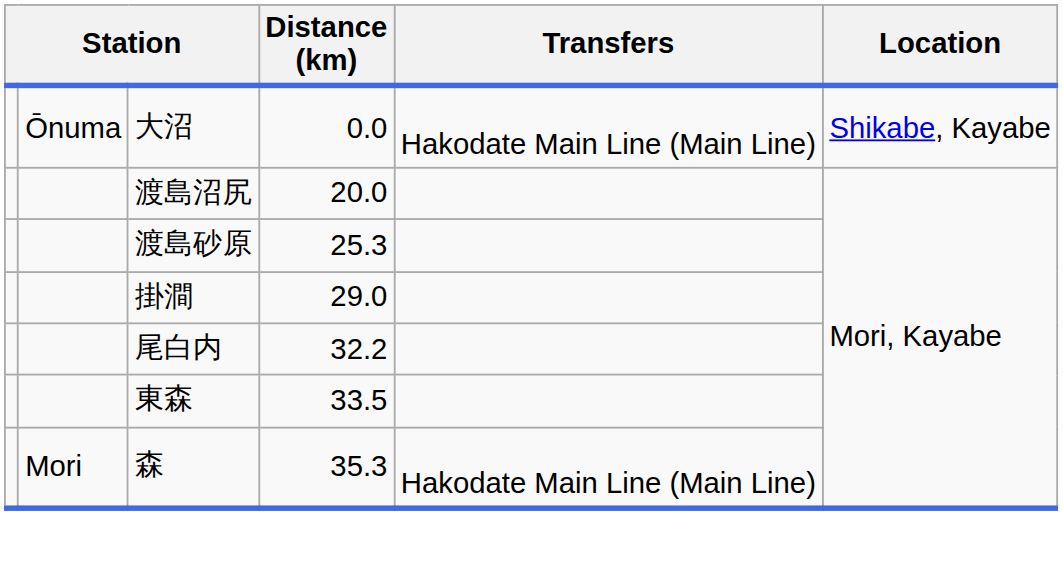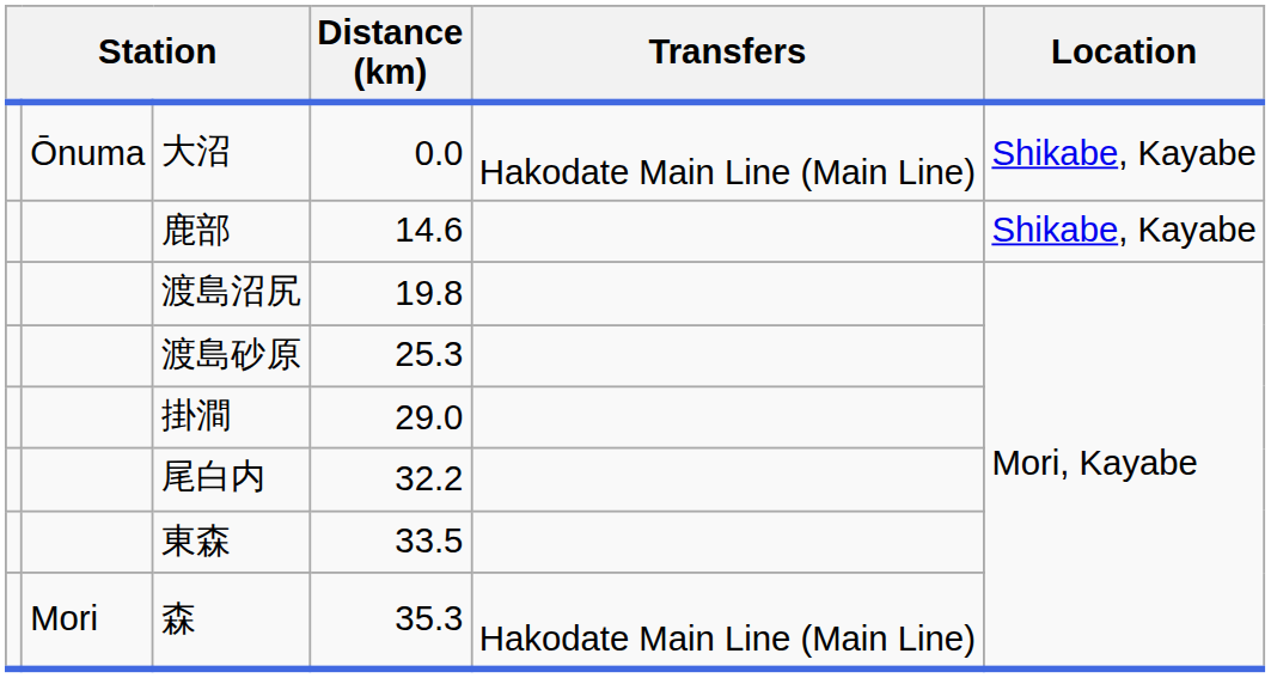+ row: 鹿部 | 14.6 | Shikabe, Kayabe
渡島沼尻 | Distance (km): 20.0 -> 19.8
